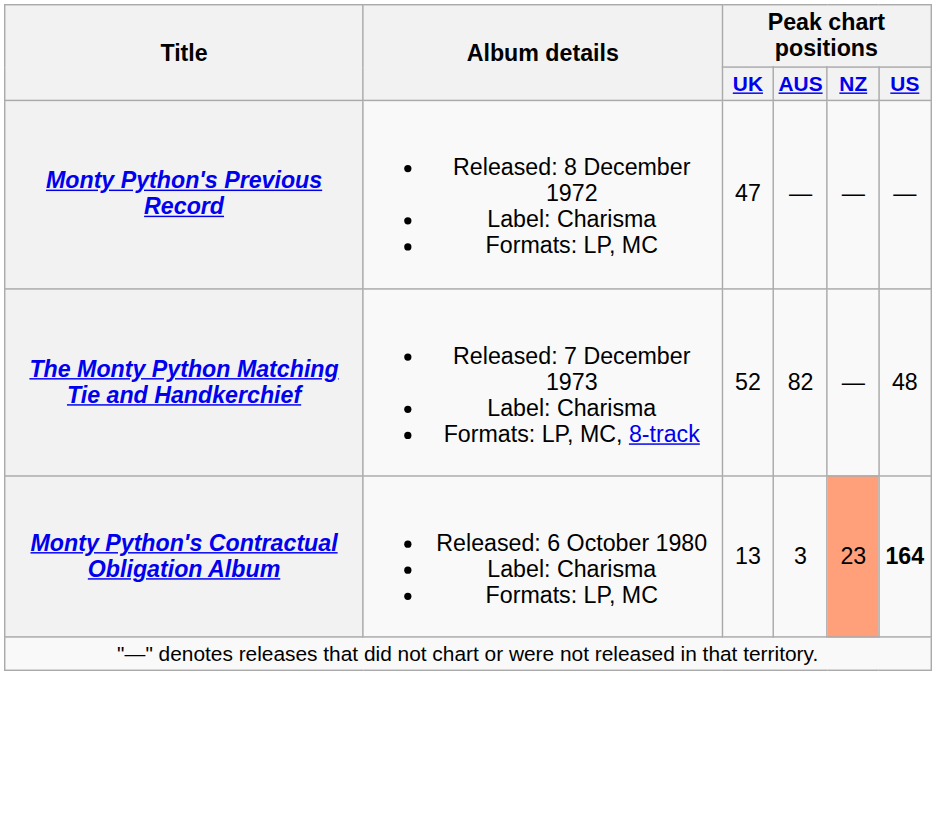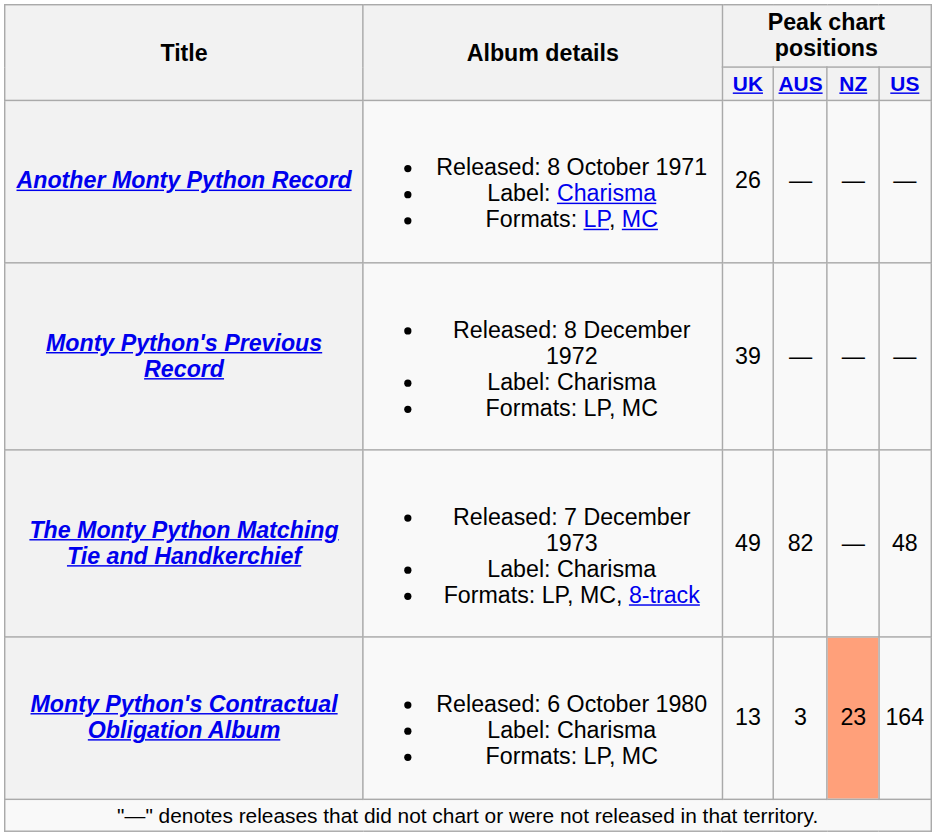+ row: Another Monty Python Record | Released: 8 October 1971 Label: Charisma Formats: LP, MC | 26 | — | — | —
Monty Python's Previous Record | Peak chart positions / UK: 47 -> 39
The Monty Python Matching Tie and Handkerchief | Peak chart positions / UK: 52 -> 49
Monty Python's Contractual Obligation Album | Peak chart positions / US: bold -> normal
